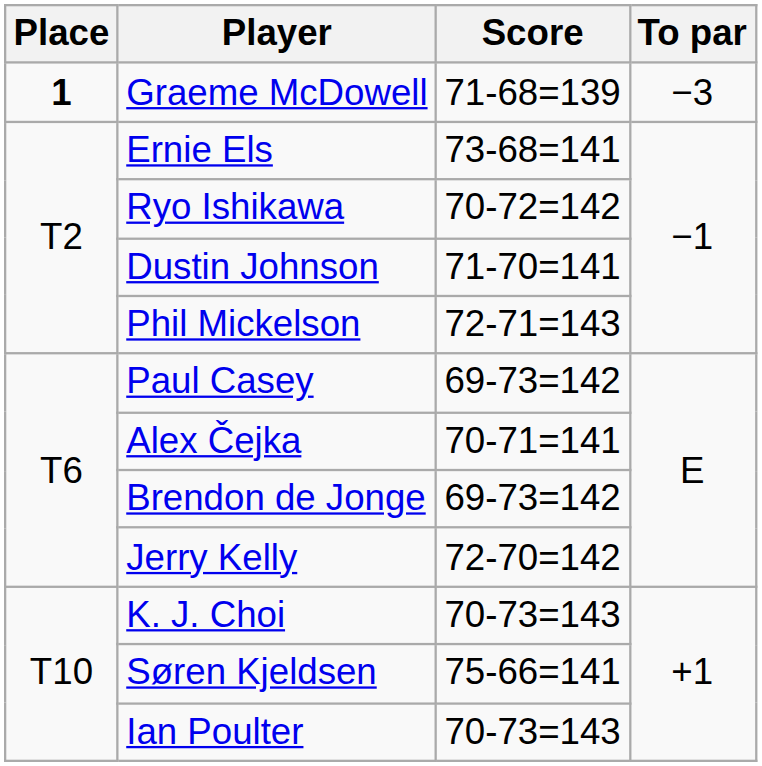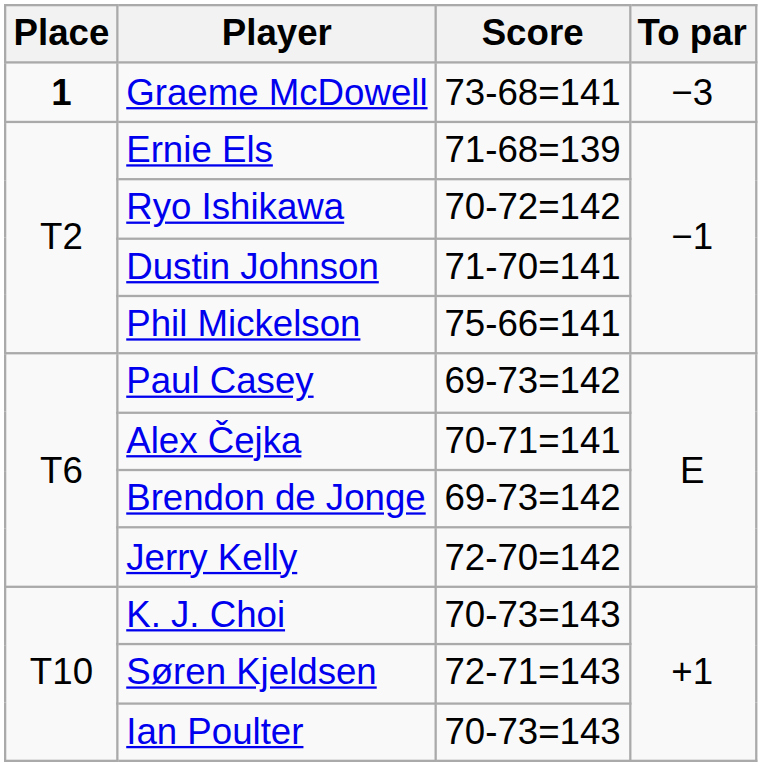Graeme McDowell | Score: 71-68=139 -> 73-68=141
Ernie Els | Score: 73-68=141 -> 71-68=139
Phil Mickelson | Score: 72-71=143 -> 75-66=141
Søren Kjeldsen | Score: 75-66=141 -> 72-71=143
